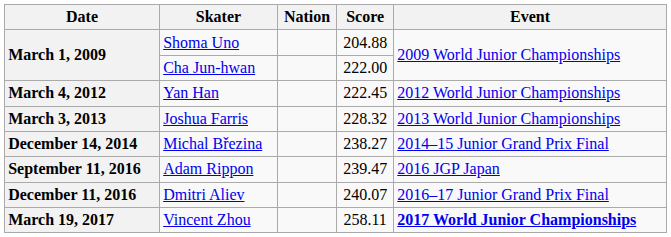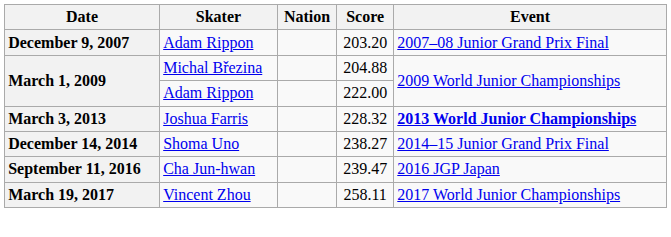+ row: December 9, 2007 | Adam Rippon | 203.20 | 2007–08 Junior Grand Prix Final
204.88 | Skater: Shoma Uno -> Michal Březina
222.00 | Skater: Cha Jun-hwan -> Adam Rippon
- row: March 4, 2012 | Yan Han | 222.45 | 2012 World Junior Championships
228.32 | Event: normal -> bold
238.27 | Skater: Michal Březina -> Shoma Uno
239.47 | Skater: Adam Rippon -> Cha Jun-hwan
- row: December 11, 2016 | Dmitri Aliev | 240.07 | 2016–17 Junior Grand Prix Final
258.11 | Event: bold -> normal
